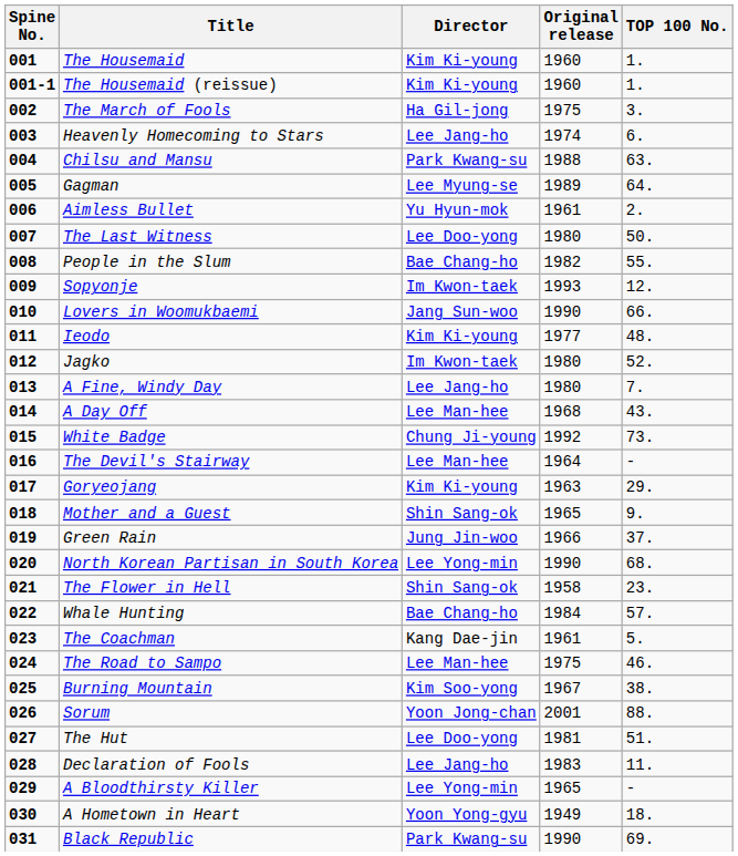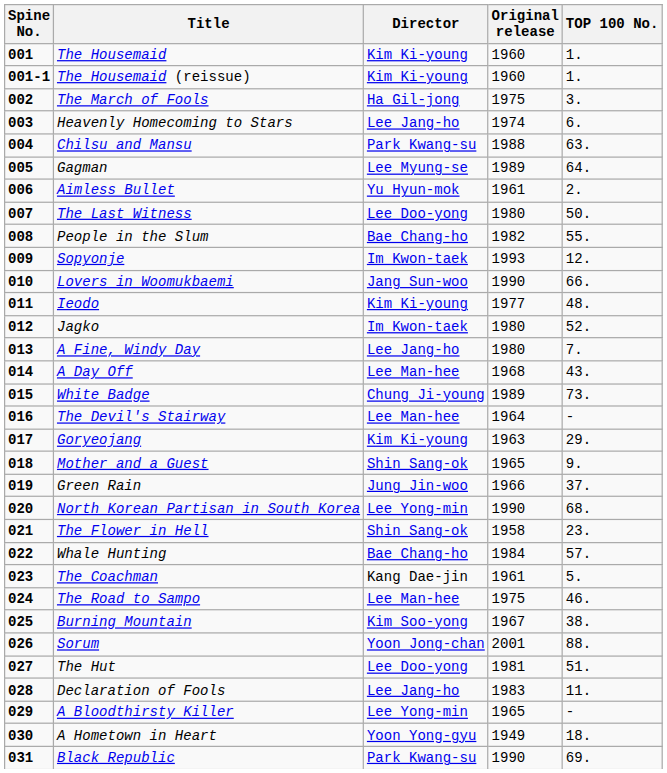White Badge | Original release: 1992 -> 1989
